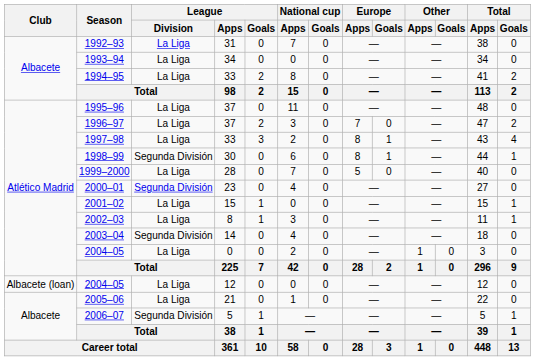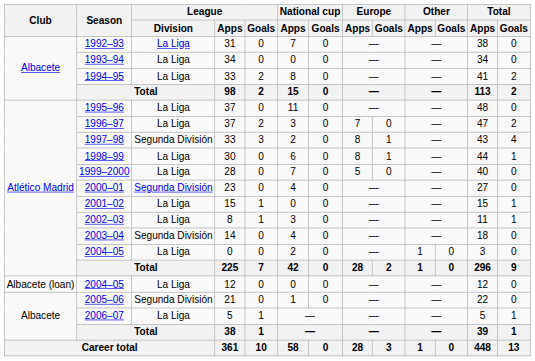1997–98 | League / Division: La Liga -> Segunda División
1998–99 | League / Division: Segunda División -> La Liga
2005–06 | League / Division: La Liga -> Segunda División
2006–07 | League / Division: Segunda División -> La Liga
